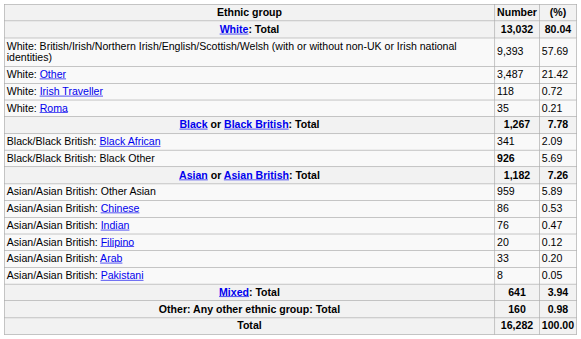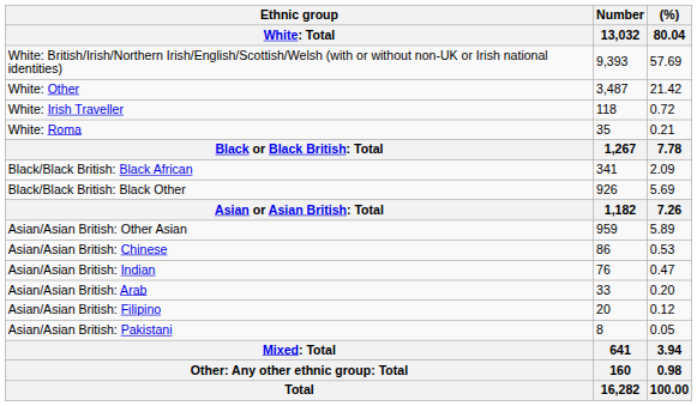Black/Black British: Black Other | Number / 13,032: bold -> normal
rows swapped: Asian/Asian British: Arab <-> Asian/Asian British: Filipino
